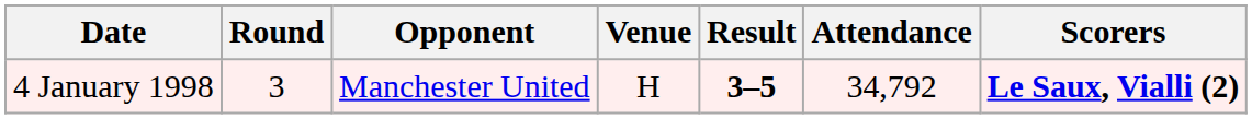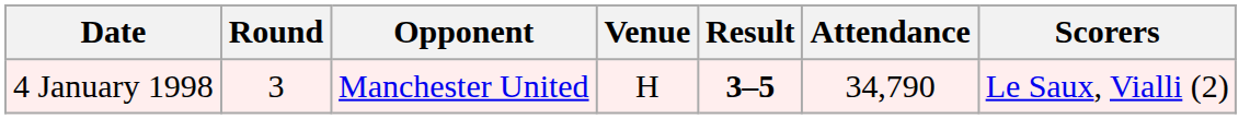4 January 1998 | Attendance: 34,792 -> 34,790
4 January 1998 | Scorers: bold -> normal
